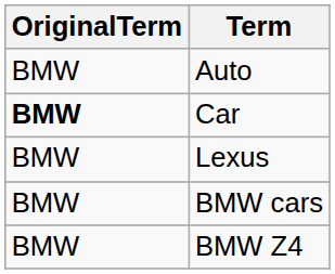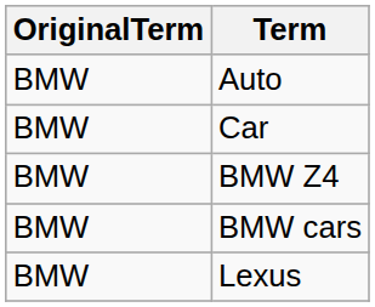Car | OriginalTerm: bold -> normal
rows swapped: Lexus <-> BMW Z4
